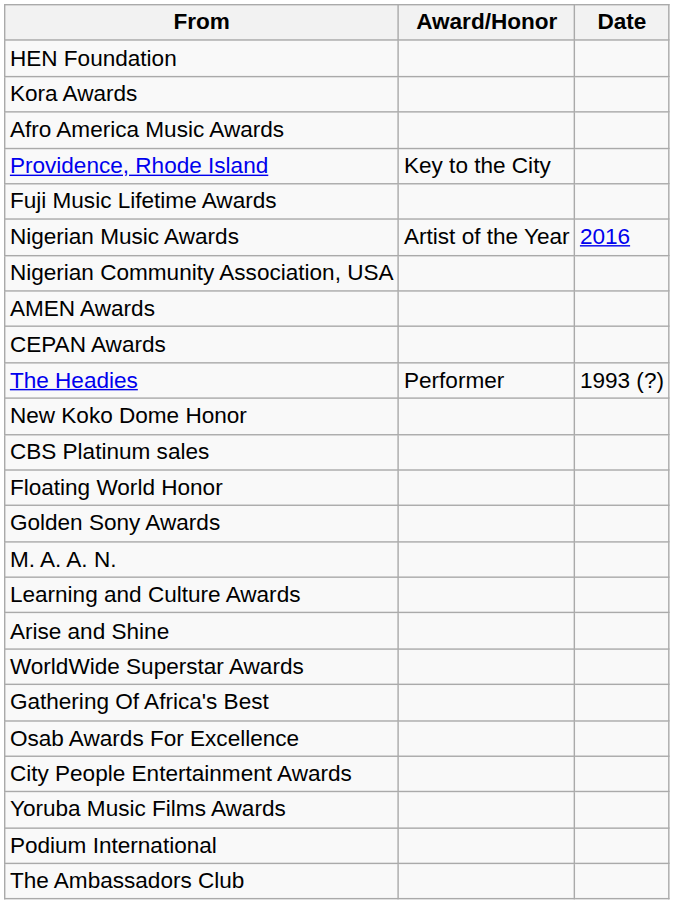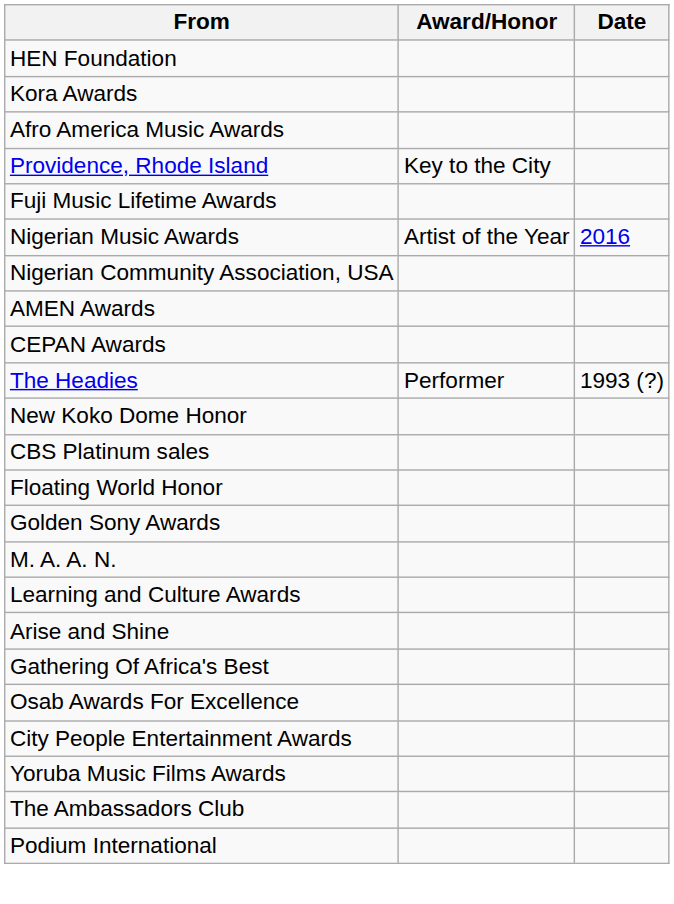- row: WorldWide Superstar Awards
rows swapped: The Ambassadors Club <-> Podium International
